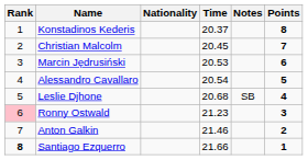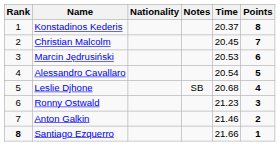columns swapped: Time <-> Notes
Ronny Ostwald | Rank: pink background -> no background
